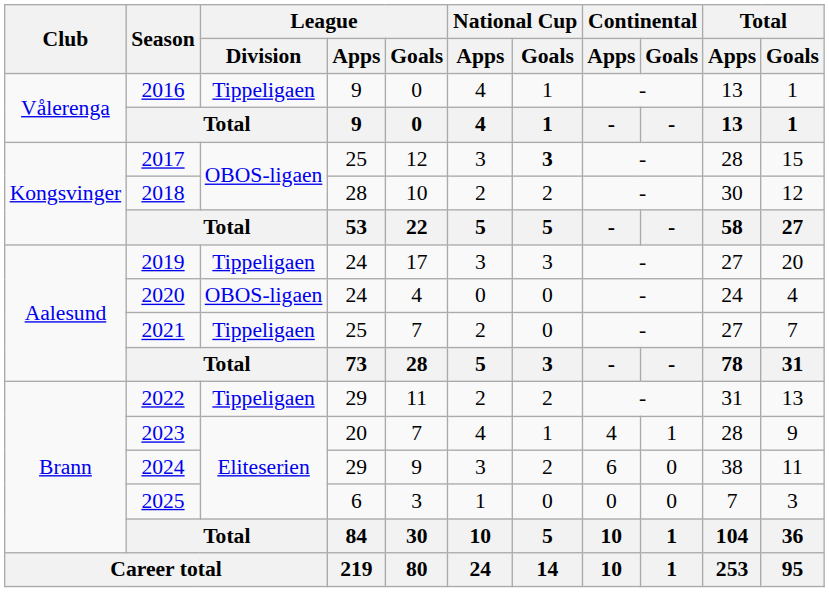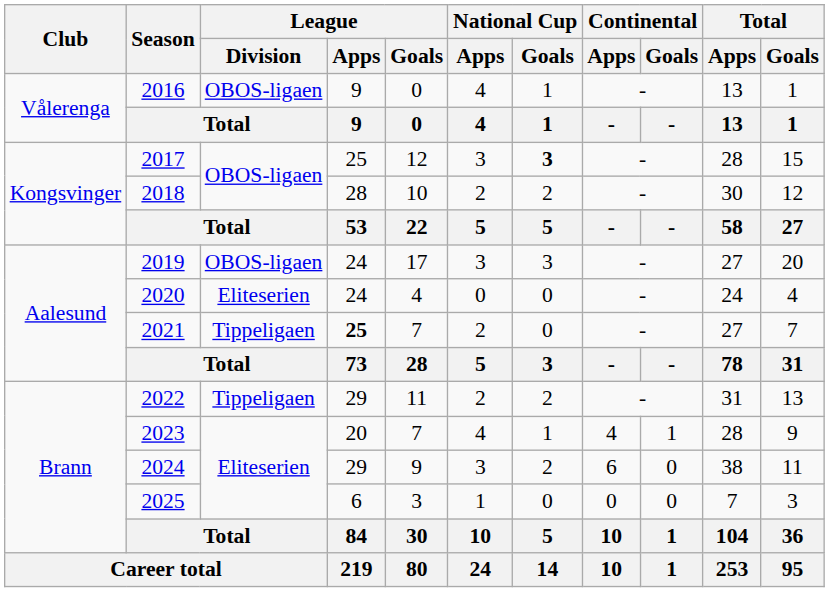2016 | League / Division: Tippeligaen -> OBOS-ligaen
2019 | League / Division: Tippeligaen -> OBOS-ligaen
2020 | League / Division: OBOS-ligaen -> Eliteserien
2021 | League / Apps: normal -> bold
